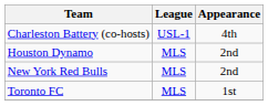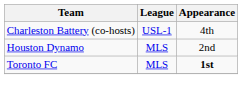- row: New York Red Bulls | MLS | 2nd
Toronto FC | Appearance: normal -> bold
